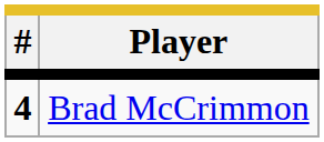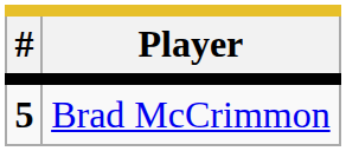Brad McCrimmon | #: 4 -> 5
